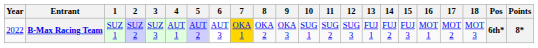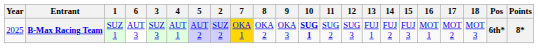columns swapped: 2 <-> 6
B-Max Racing Team | Year: 2022 -> 2025
B-Max Racing Team | 10: normal -> bold
